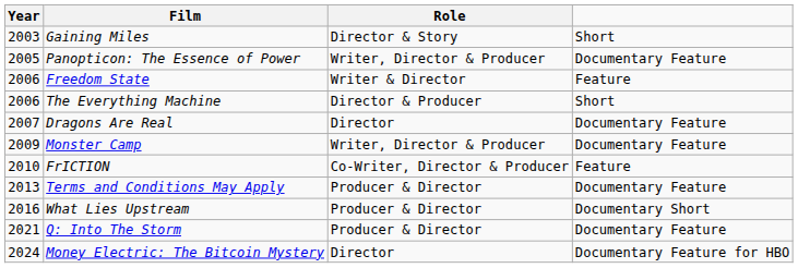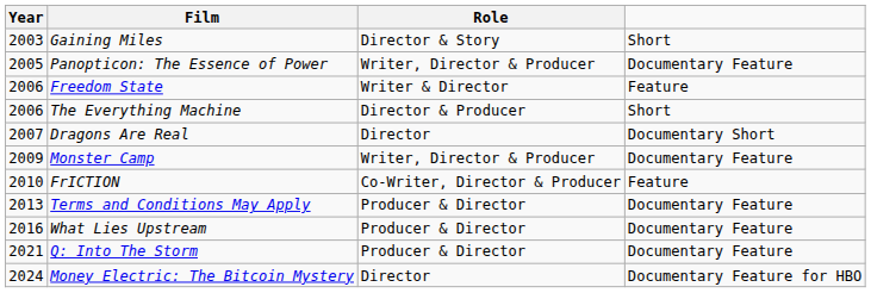Dragons Are Real | column 4: Documentary Feature -> Documentary Short
What Lies Upstream | column 4: Documentary Short -> Documentary Feature
